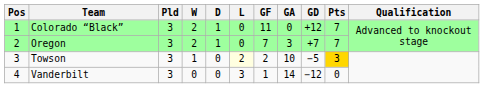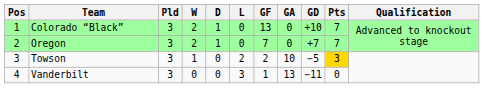Colorado “Black” | GF: 11 -> 13
Colorado “Black” | GD: +12 -> +10
Oregon | GA: 3 -> 0
Towson | L: lightyellow background -> no background
Vanderbilt | GA: 14 -> 13
Vanderbilt | GD: −12 -> −11
